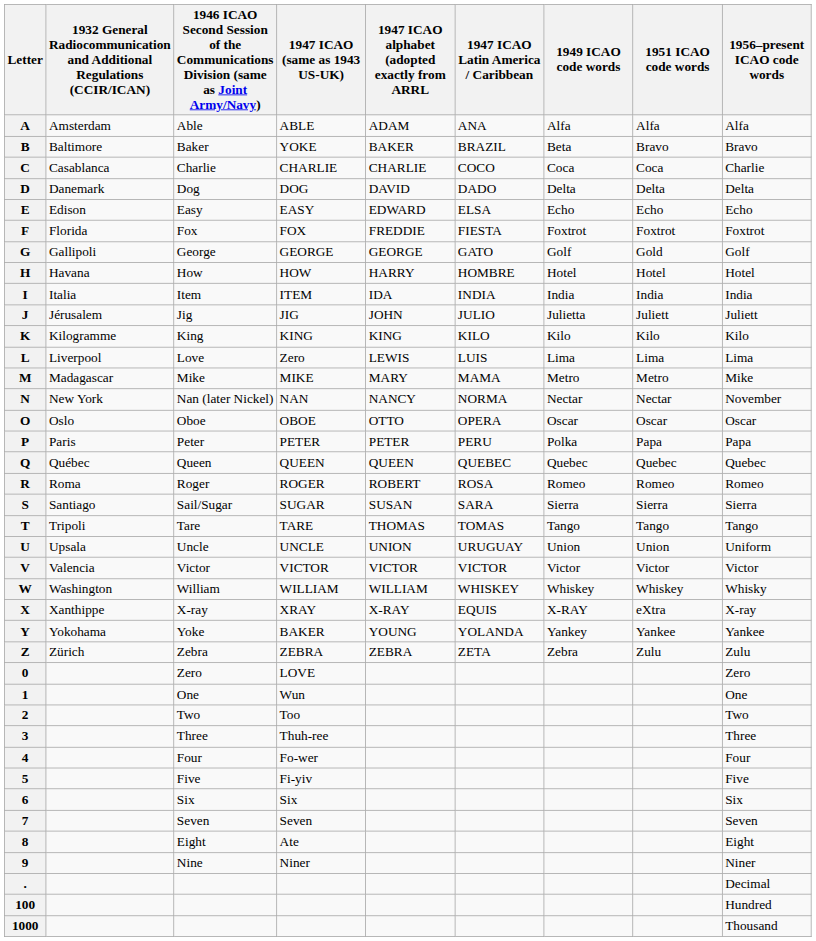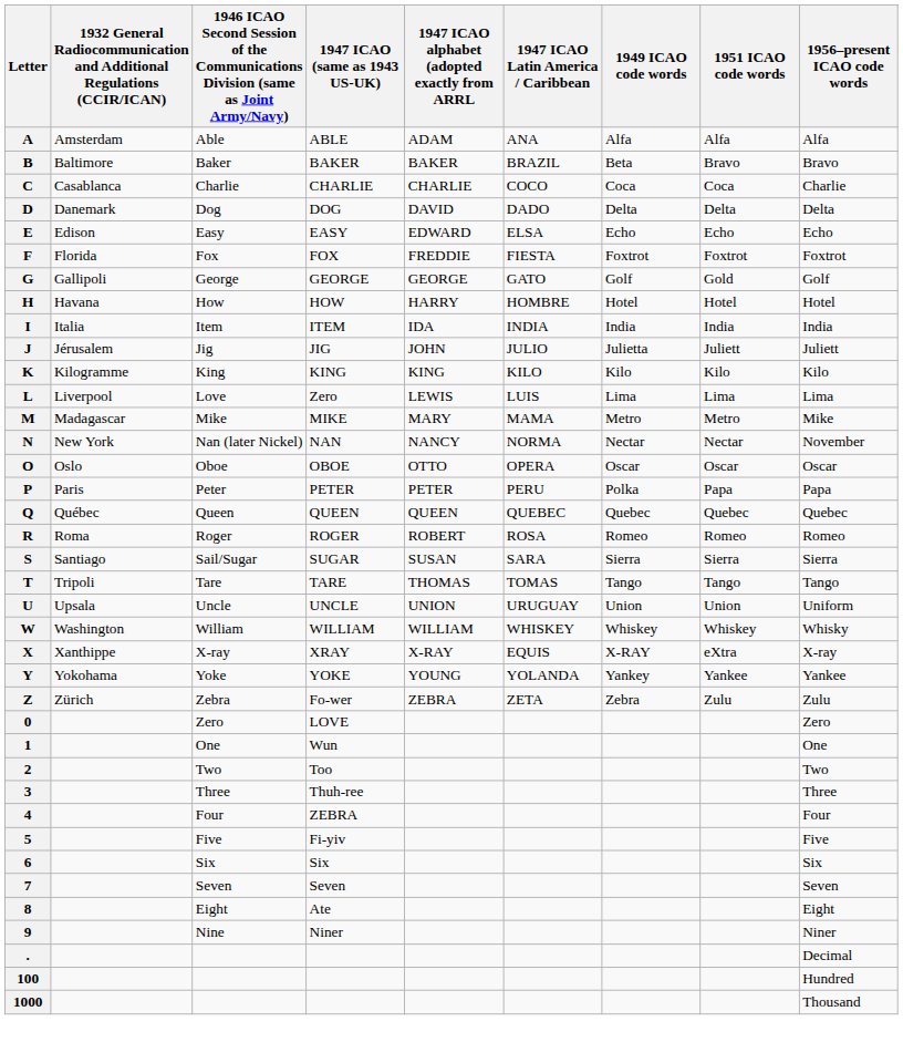B | 1947 ICAO (same as 1943 US-UK): YOKE -> BAKER
- row: V | Valencia | Victor | VICTOR | VICTOR | VICTOR | Victor | Victor | Victor
Y | 1947 ICAO (same as 1943 US-UK): BAKER -> YOKE
Z | 1947 ICAO (same as 1943 US-UK): ZEBRA -> Fo-wer
4 | 1947 ICAO (same as 1943 US-UK): Fo-wer -> ZEBRA
